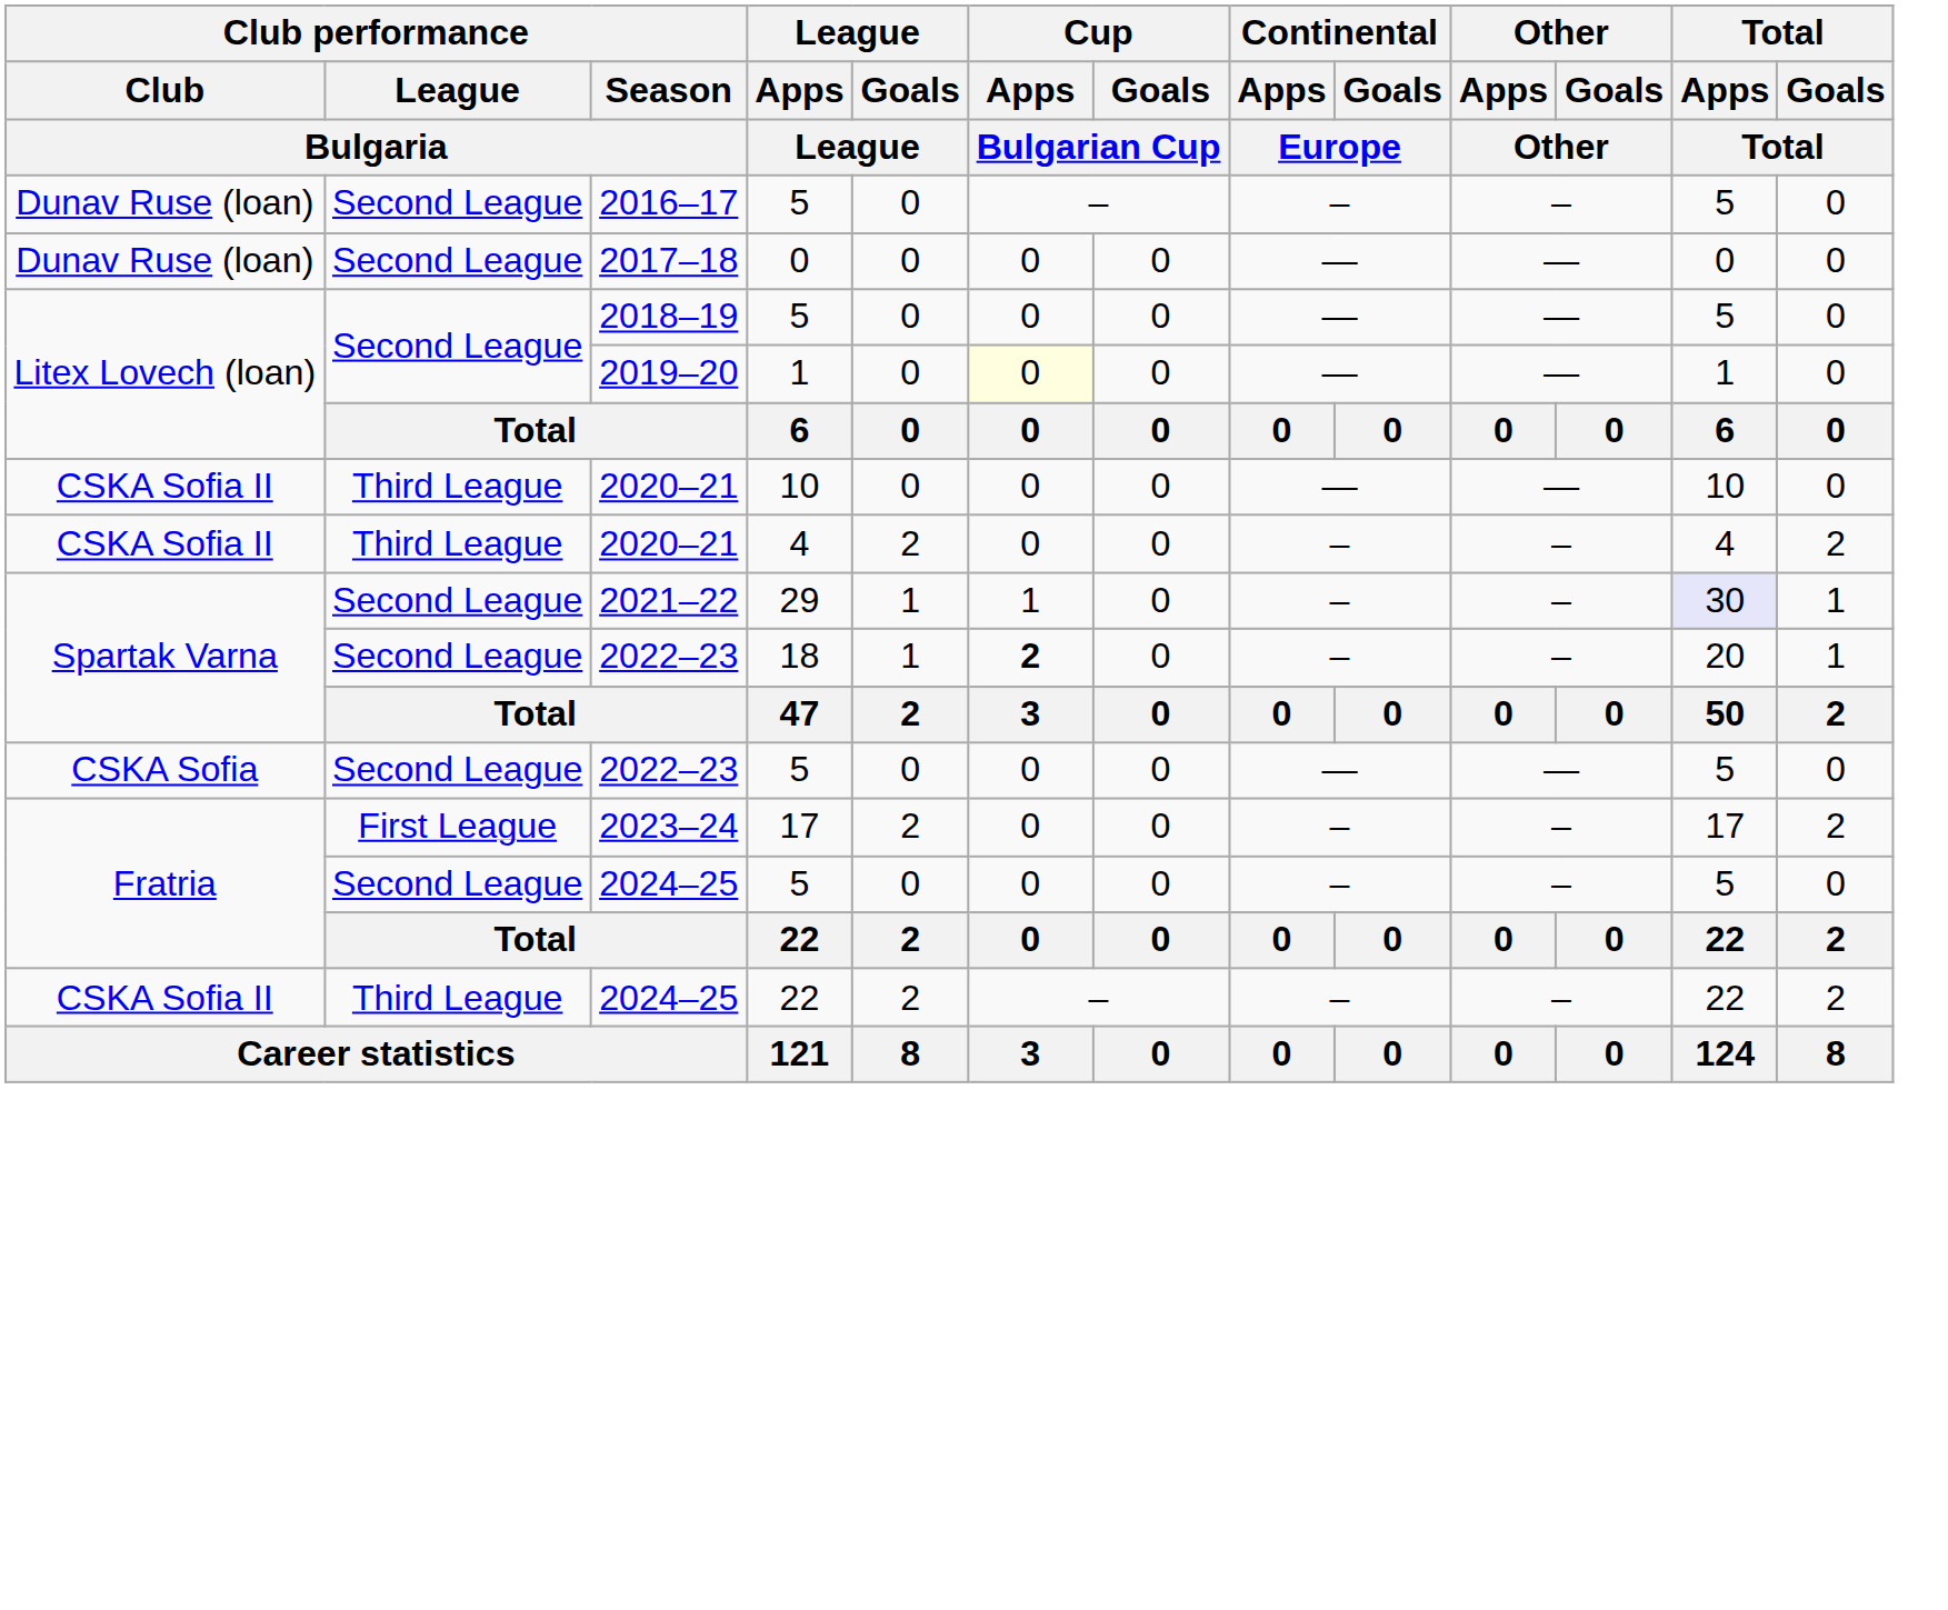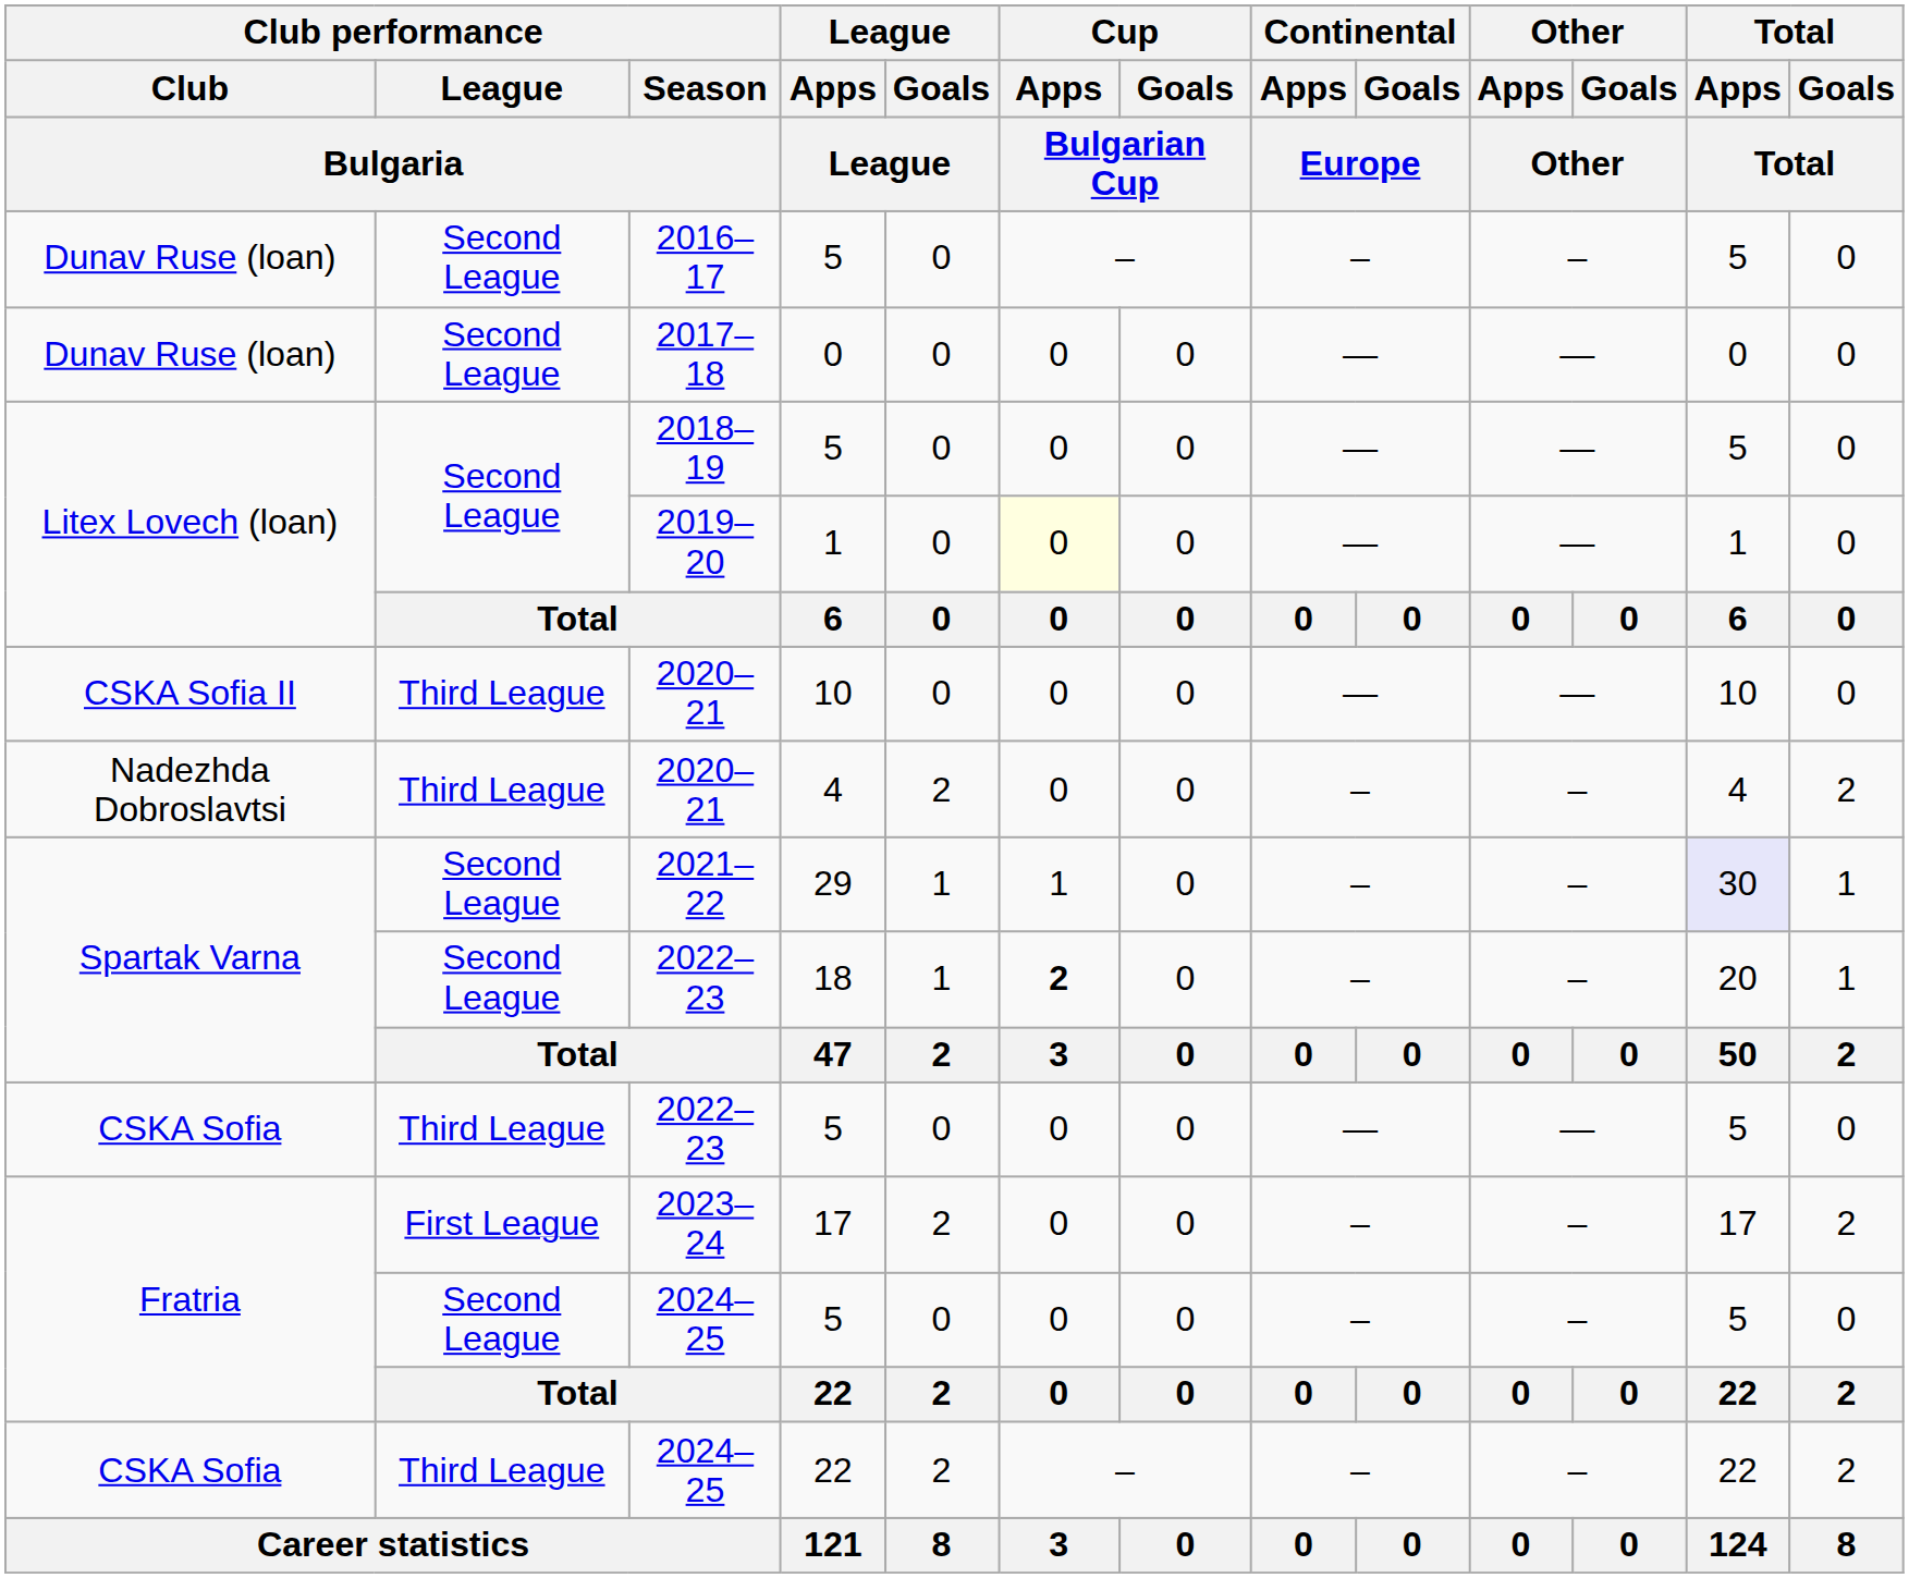2020–21 / 4 | Club performance / Club / Bulgaria: CSKA Sofia II -> Nadezhda Dobroslavtsi
2022–23 / 5 | Club performance / League / Bulgaria: Second League -> Third League
2024–25 / 22 | Club performance / Club / Bulgaria: CSKA Sofia II -> CSKA Sofia
